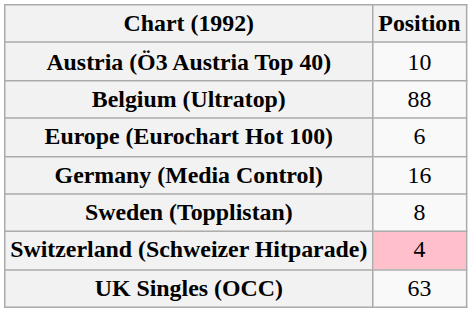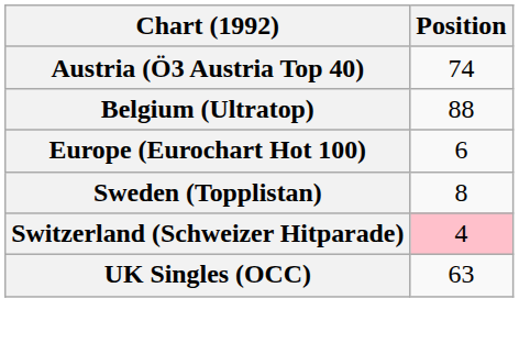Austria (Ö3 Austria Top 40) | Position: 10 -> 74
- row: Germany (Media Control) | 16
